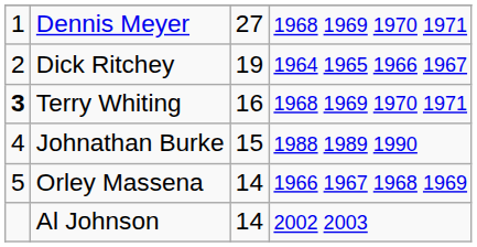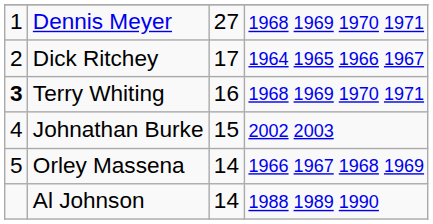Dick Ritchey | column 3: 19 -> 17
Johnathan Burke | column 4: 1988 1989 1990 -> 2002 2003
Al Johnson | column 4: 2002 2003 -> 1988 1989 1990
